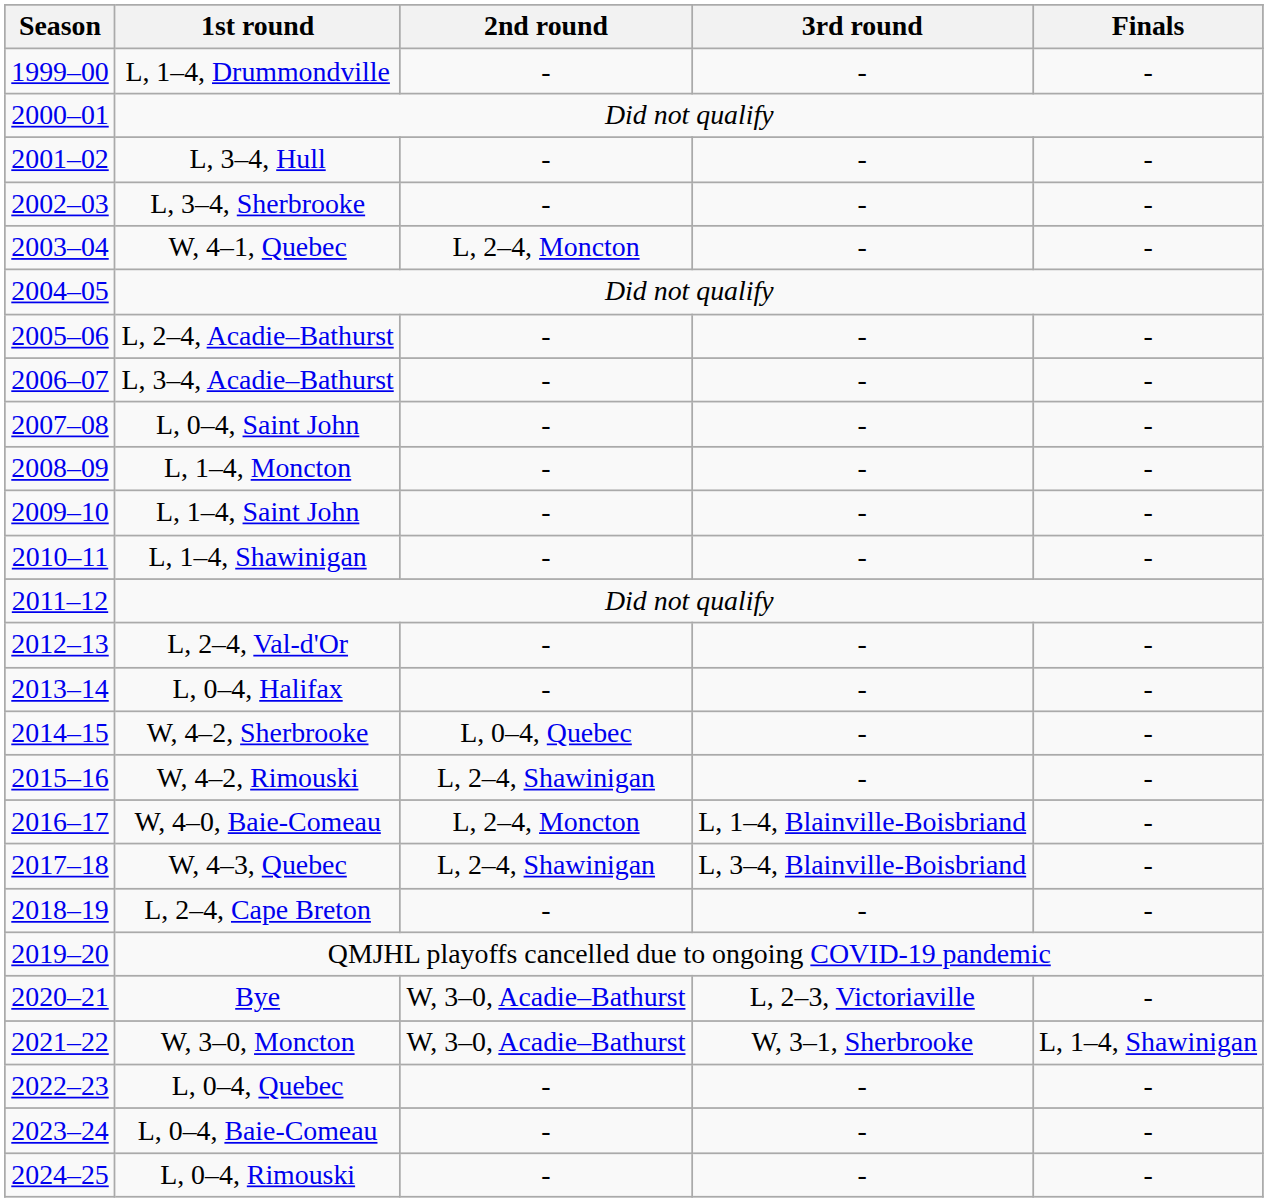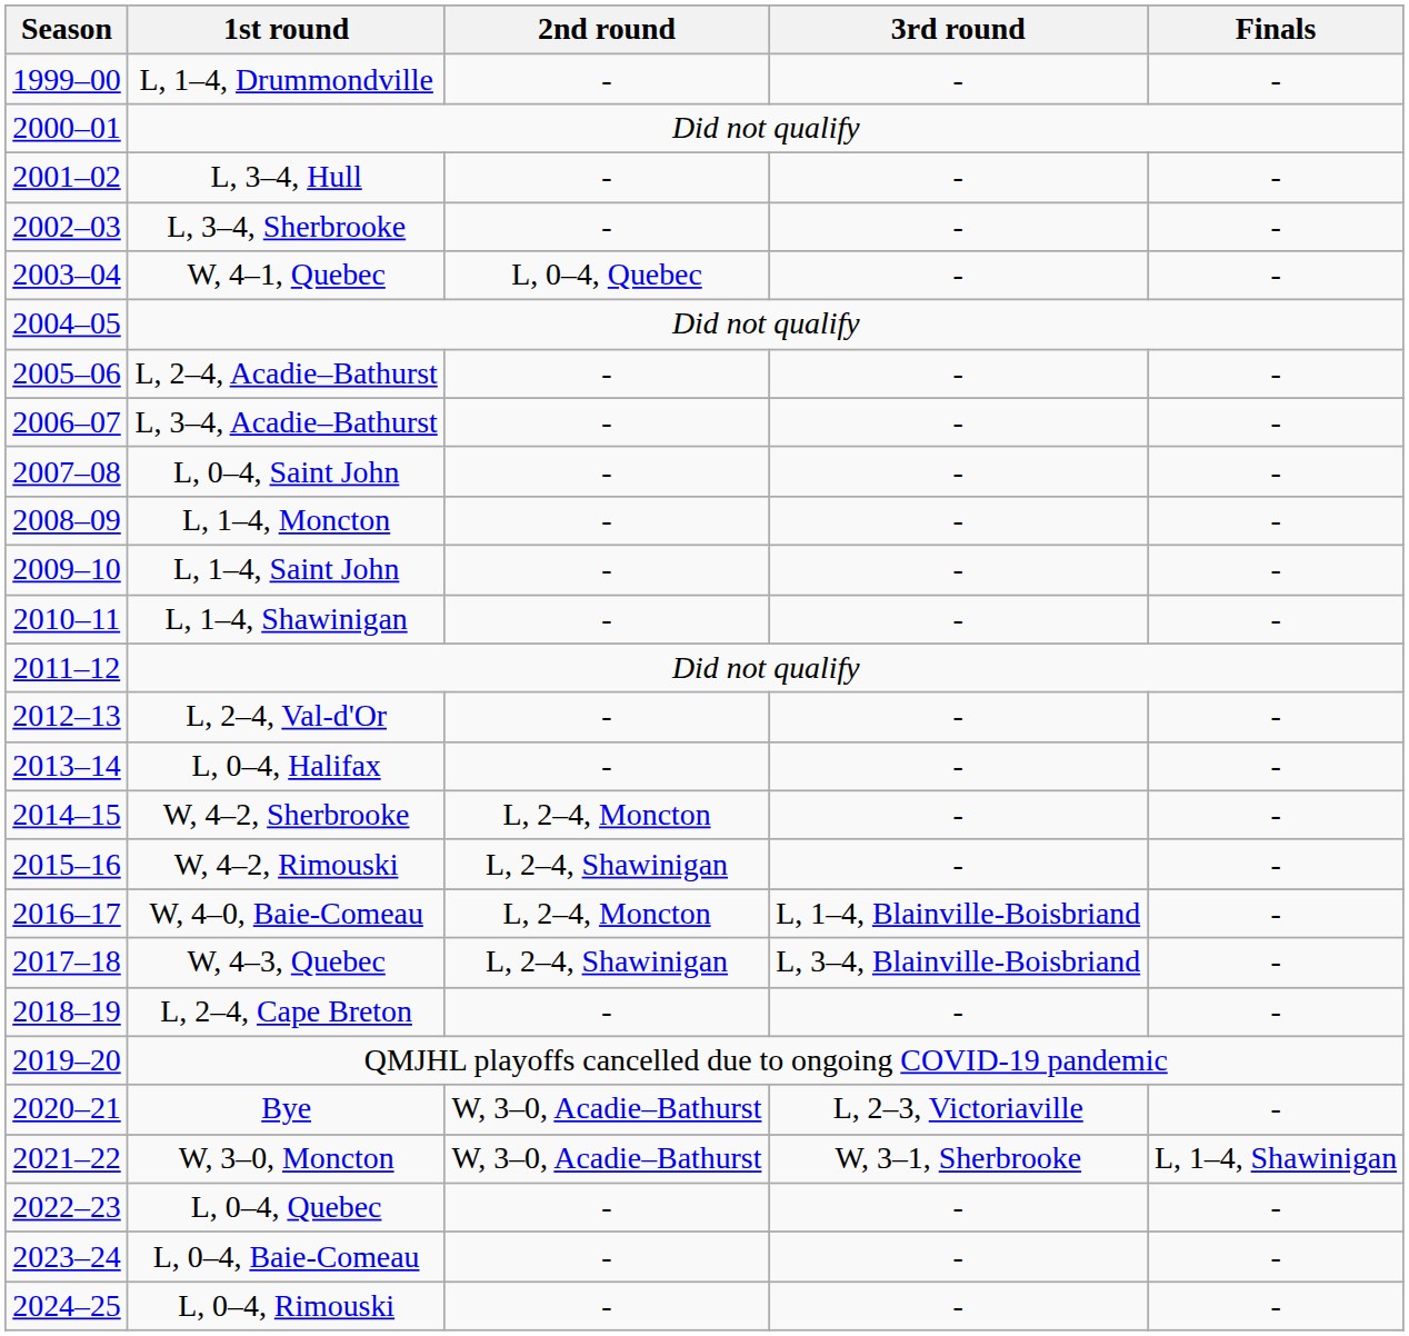W, 4–1, Quebec | 2nd round: L, 2–4, Moncton -> L, 0–4, Quebec
W, 4–2, Sherbrooke | 2nd round: L, 0–4, Quebec -> L, 2–4, Moncton
